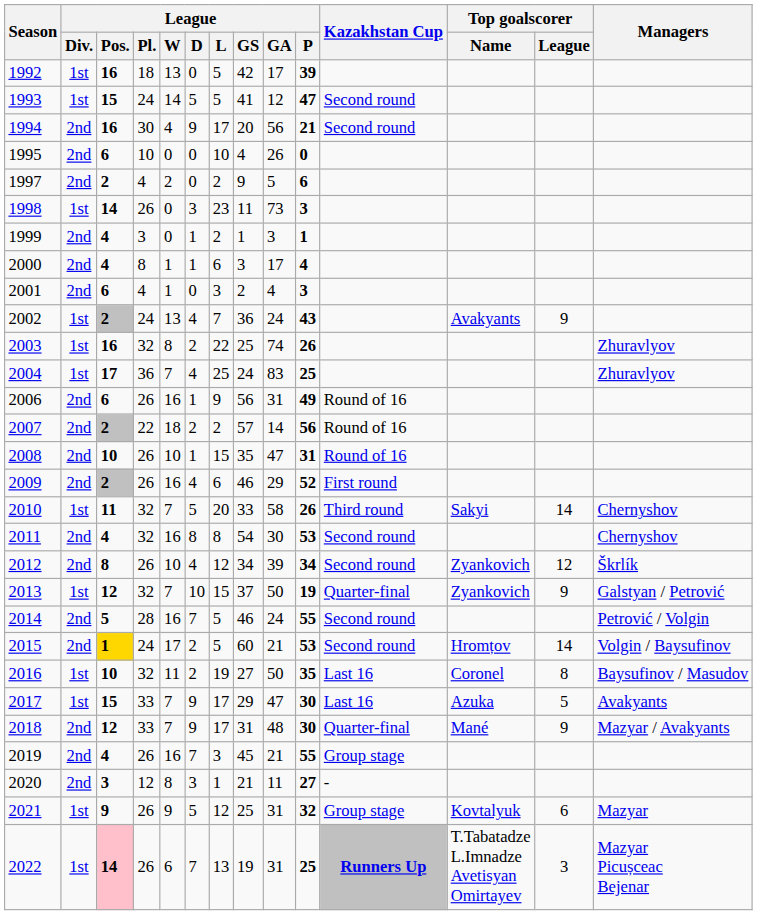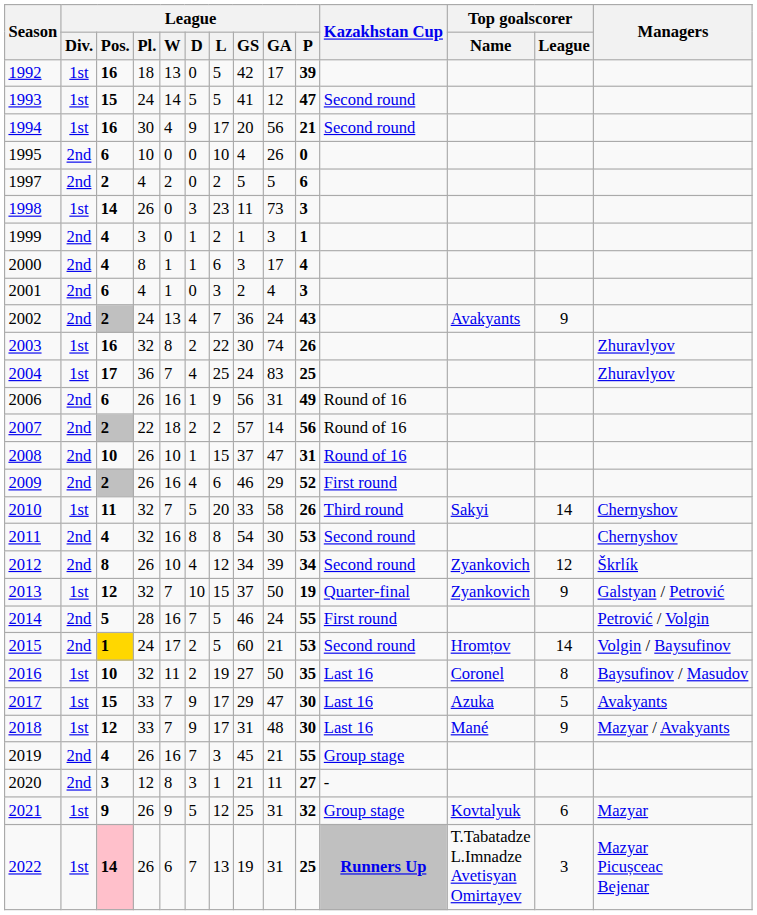1994 | League / Div.: 2nd -> 1st
1997 | League / GS: 9 -> 5
2002 | League / Div.: 1st -> 2nd
2003 | League / GS: 25 -> 30
2008 | League / GS: 35 -> 37
2014 | Kazakhstan Cup: Second round -> First round
2018 | League / Div.: 2nd -> 1st
2018 | Kazakhstan Cup: Quarter-final -> Last 16
